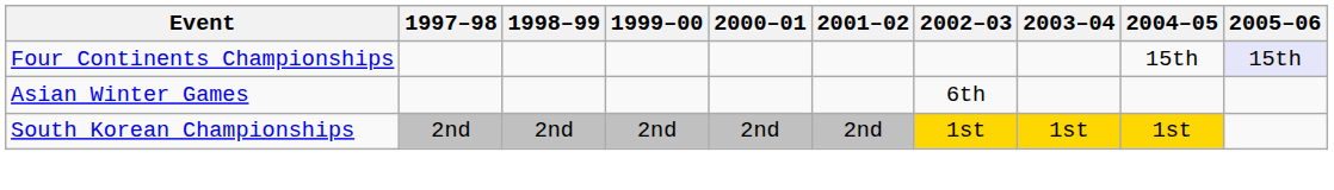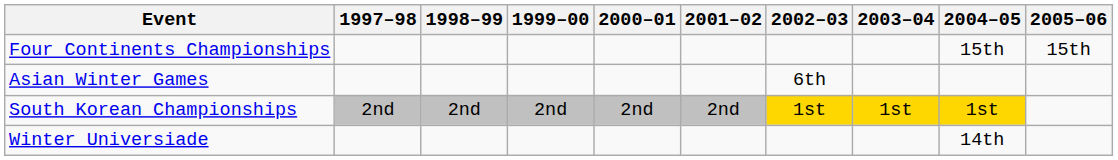Four Continents Championships | 2005–06: lavender background -> no background
+ row: Winter Universiade | 14th
